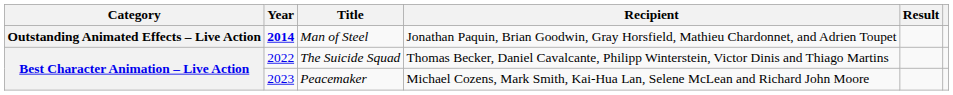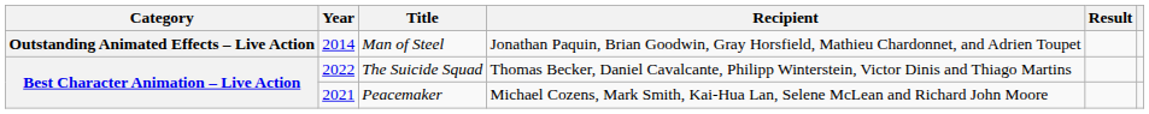Man of Steel | Year: bold -> normal
Peacemaker | Year: 2023 -> 2021
